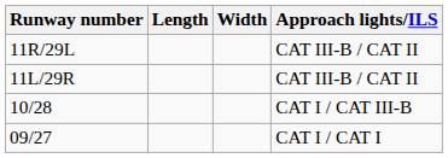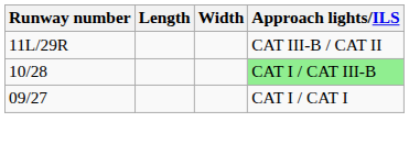- row: 11R/29L | CAT III-B / CAT II
10/28 | Approach lights/ILS: no background -> lightgreen background
